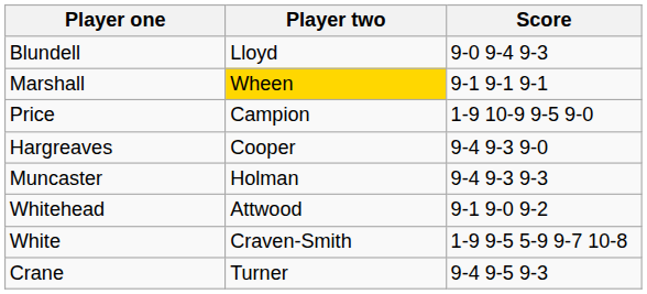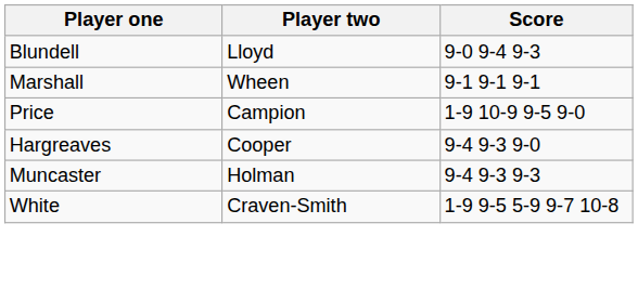Marshall | Player two: gold background -> no background
- row: Whitehead | Attwood | 9-1 9-0 9-2
- row: Crane | Turner | 9-4 9-5 9-3
